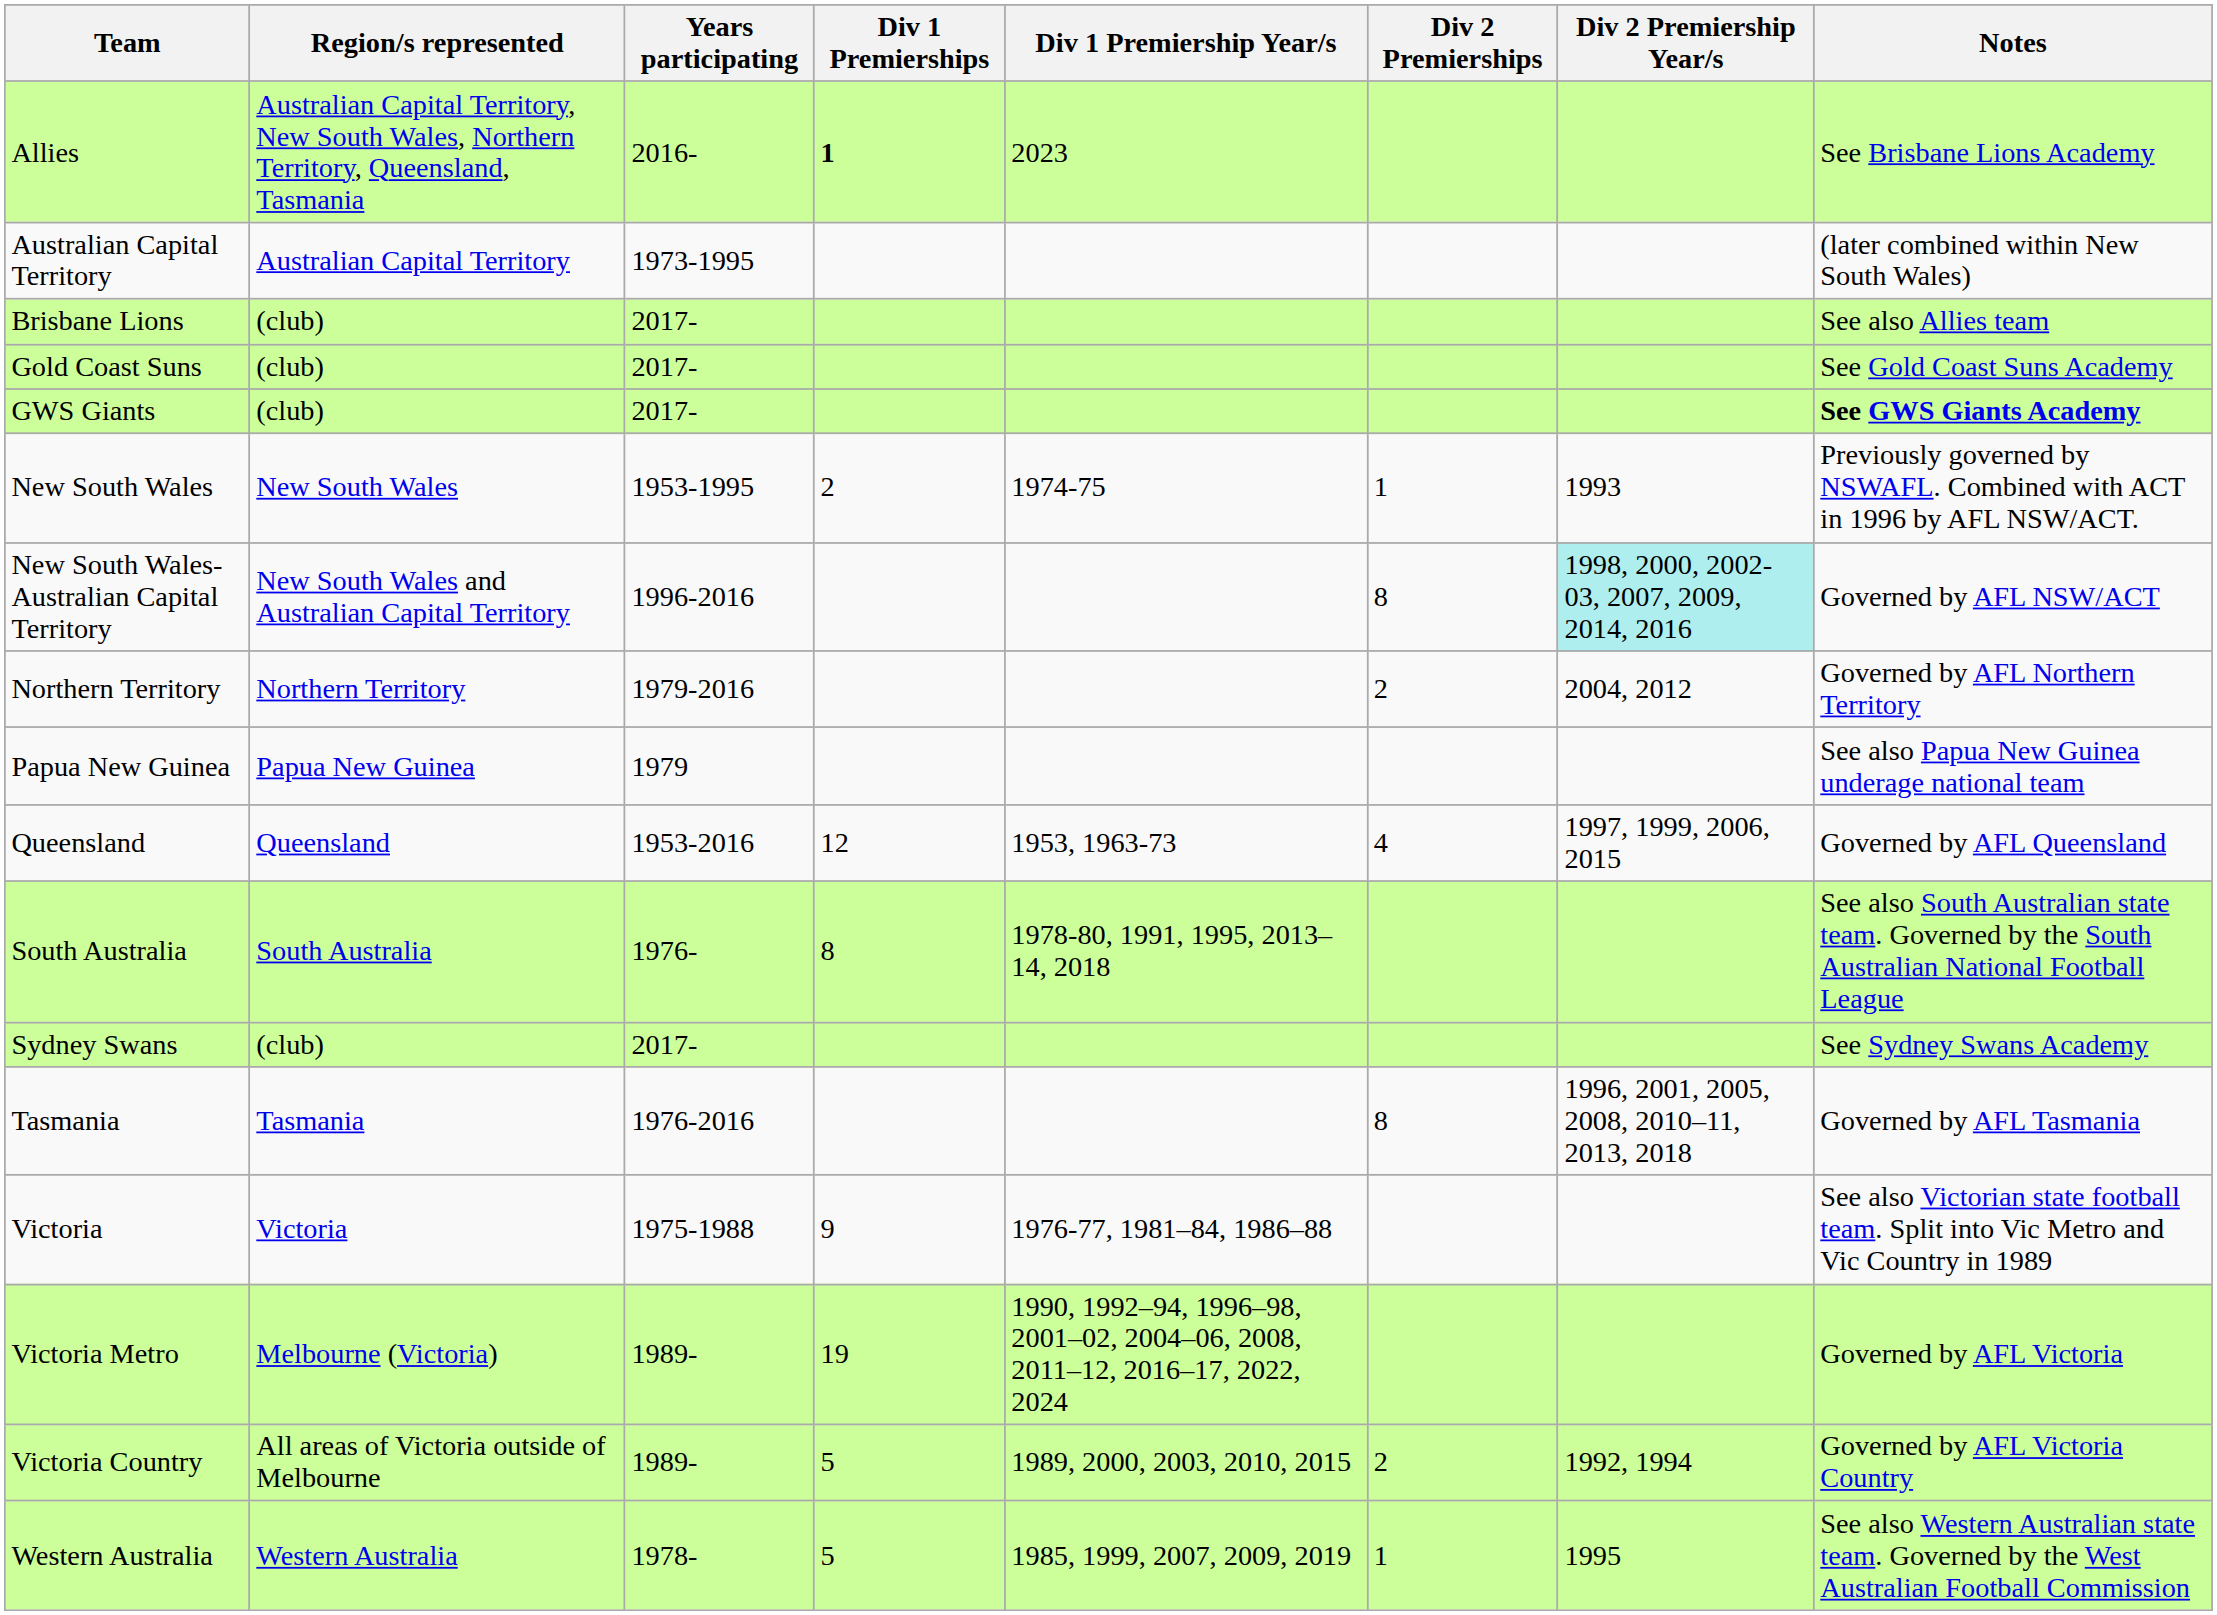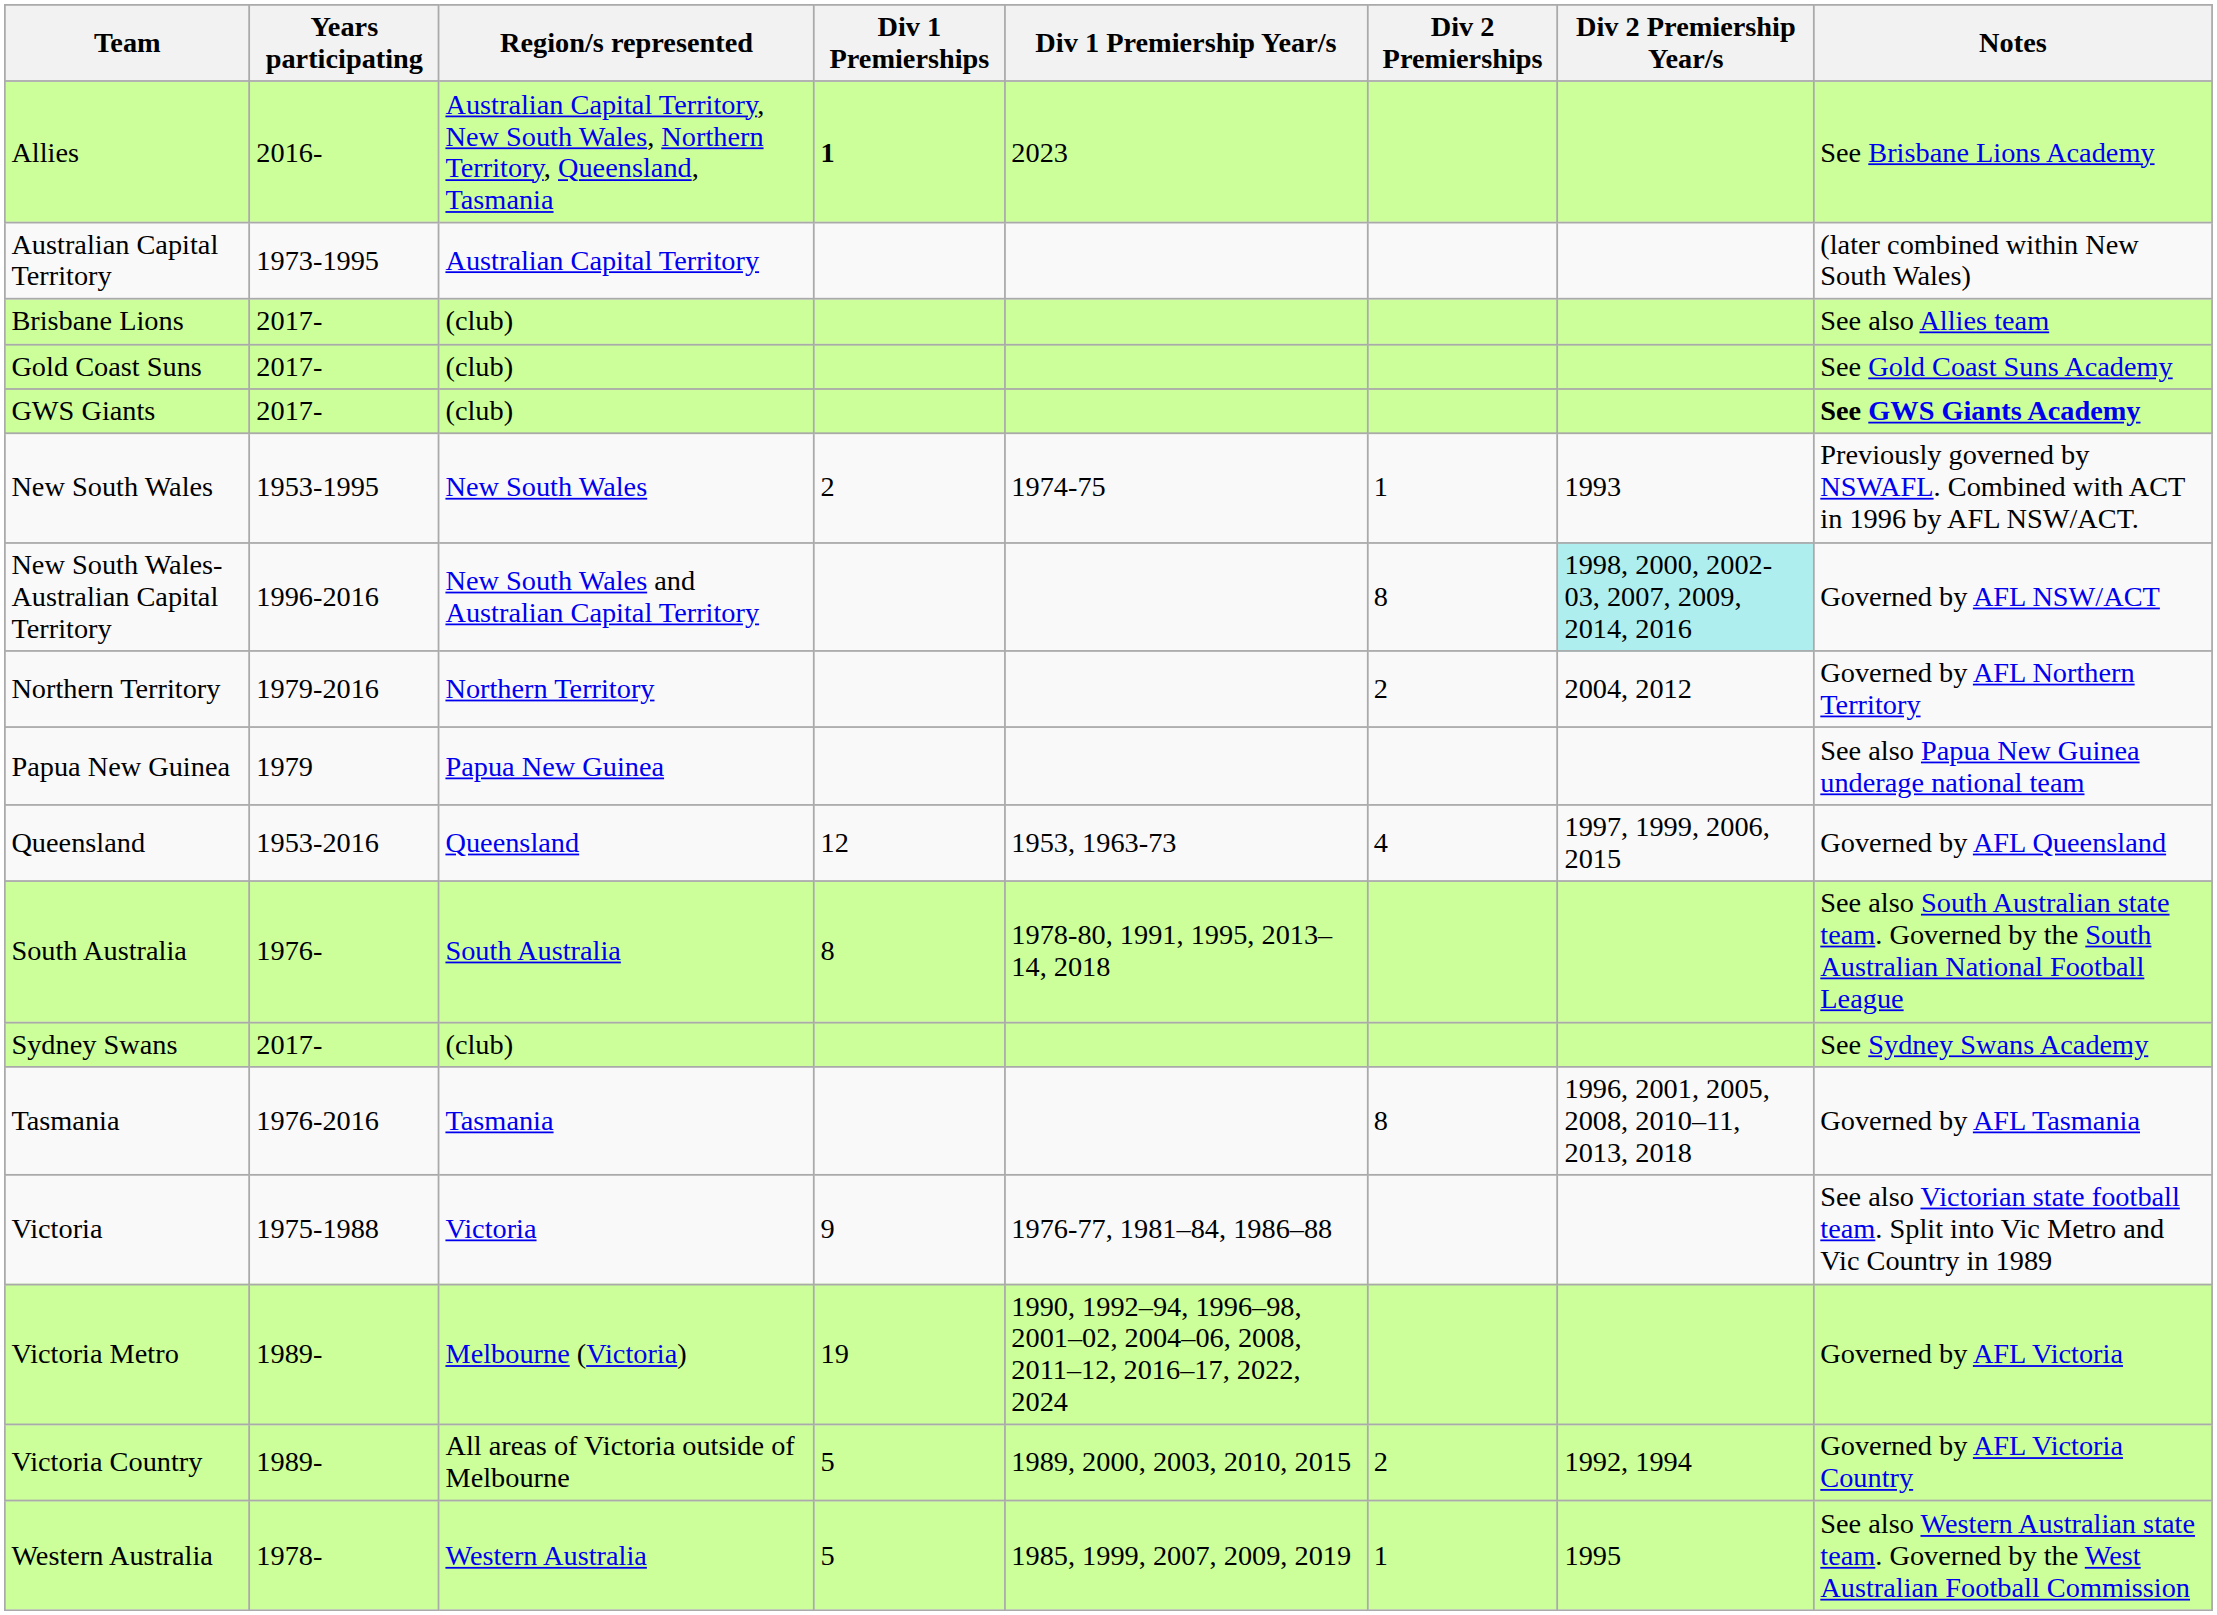columns swapped: Years participating <-> Region/s represented
